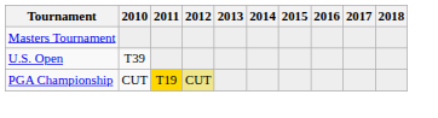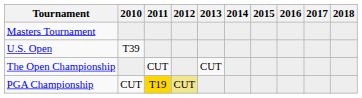+ row: The Open Championship | CUT | CUT
